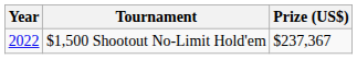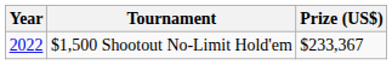$1,500 Shootout No-Limit Hold'em | Prize (US$): $237,367 -> $233,367
